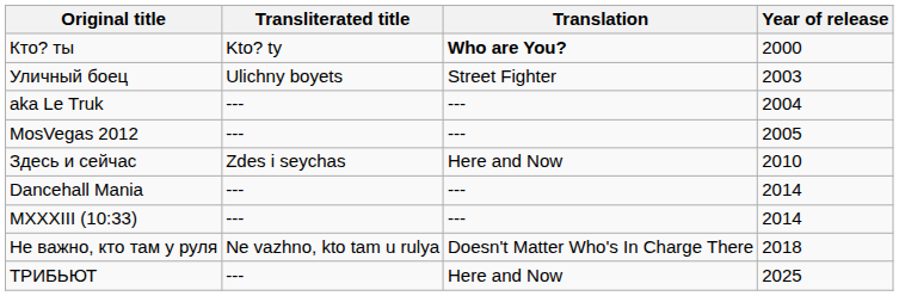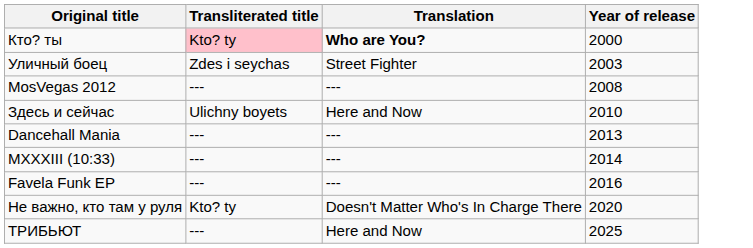Кто? ты | Transliterated title: no background -> pink background
Уличный боец | Transliterated title: Ulichny boyets -> Zdes i seychas
- row: aka Le Truk | --- | --- | 2004
MosVegas 2012 | Year of release: 2005 -> 2008
Здесь и сейчас | Transliterated title: Zdes i seychas -> Ulichny boyets
Dancehall Mania | Year of release: 2014 -> 2013
+ row: Favela Funk EP | --- | --- | 2016
Не важно, кто там у руля | Transliterated title: Ne vazhno, kto tam u rulya -> Kto? ty
Не важно, кто там у руля | Year of release: 2018 -> 2020
